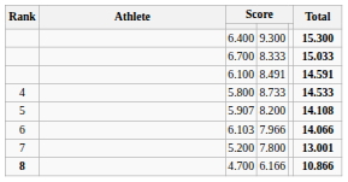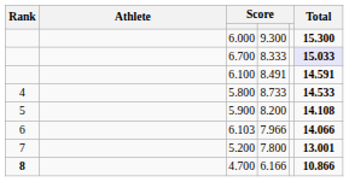9.300 | column 3: 6.400 -> 6.000
8.333 | Total: no background -> lavender background
8.200 | column 3: 5.907 -> 5.900
